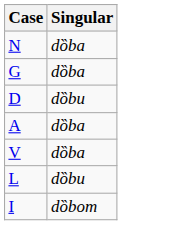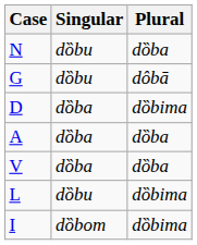+ column: Plural | dȍba | dôbā | dȍbima | dȍba | dȍba | dȍbima | dȍbima
N | Singular: dȍba -> dȍbu
G | Singular: dȍba -> dȍbu
D | Singular: dȍbu -> dȍba
